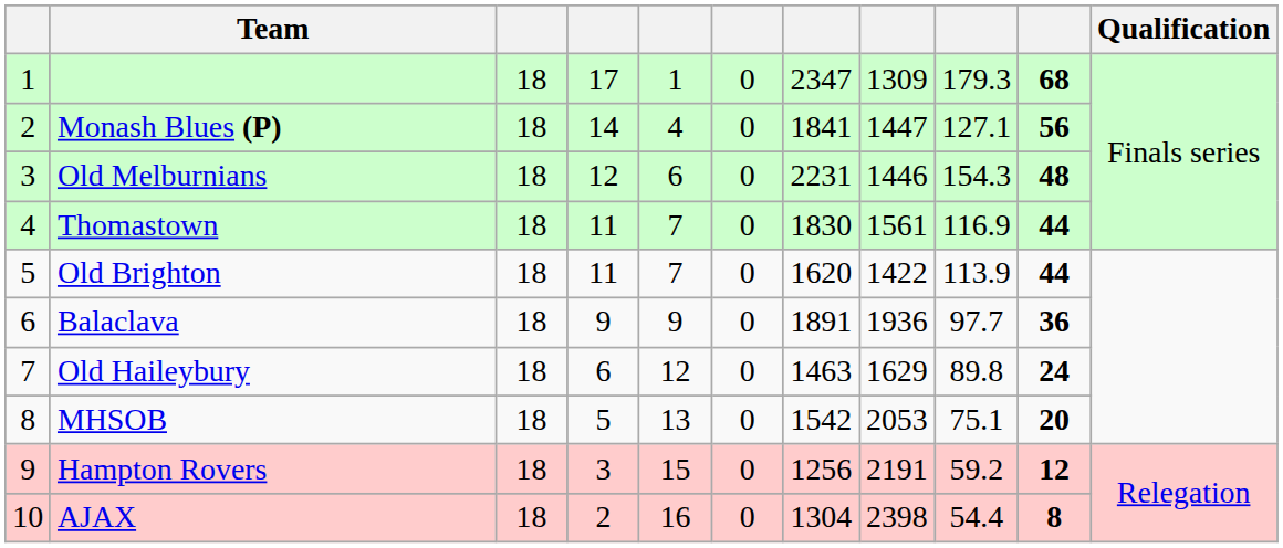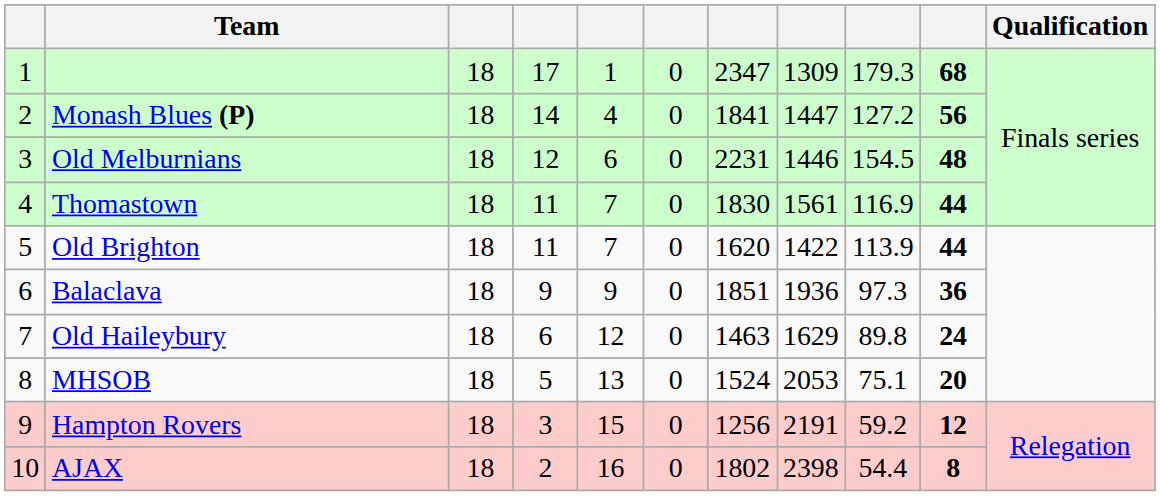Monash Blues (P) | column 9: 127.1 -> 127.2
Old Melburnians | column 9: 154.3 -> 154.5
Balaclava | column 7: 1891 -> 1851
Balaclava | column 9: 97.7 -> 97.3
MHSOB | column 7: 1542 -> 1524
AJAX | column 7: 1304 -> 1802
